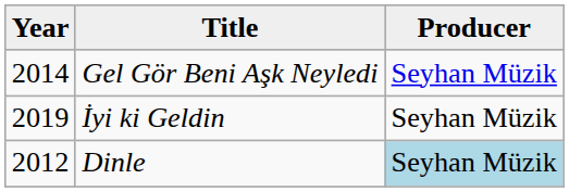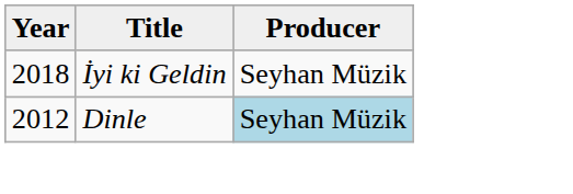- row: 2014 | Gel Gör Beni Aşk Neyledi | Seyhan Müzik
İyi ki Geldin | Year: 2019 -> 2018
